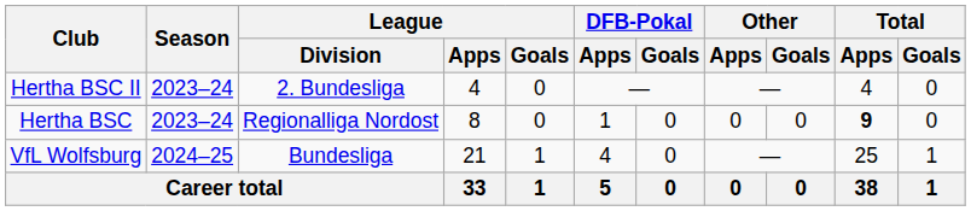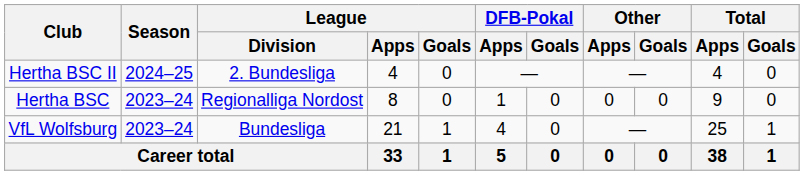Hertha BSC II | Season: 2023–24 -> 2024–25
Hertha BSC | Total / Apps: bold -> normal
VfL Wolfsburg | Season: 2024–25 -> 2023–24
